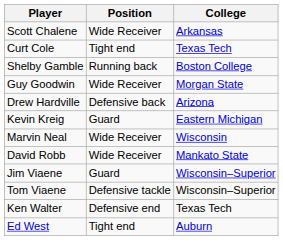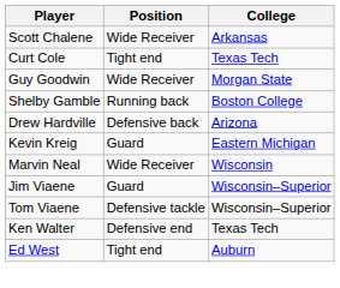rows swapped: Shelby Gamble <-> Guy Goodwin
- row: David Robb | Wide Receiver | Mankato State
